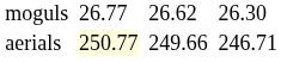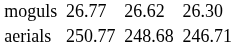aerials | column 3: lightyellow background -> no background
aerials | column 5: 249.66 -> 248.68
